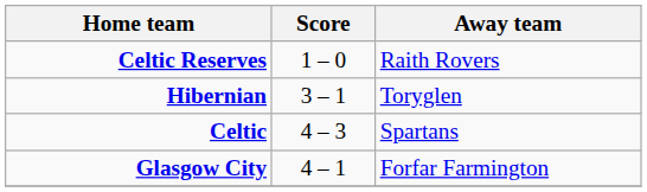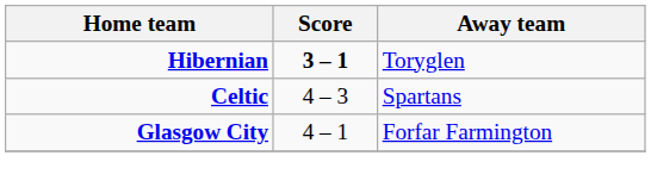- row: Celtic Reserves | 1 – 0 | Raith Rovers
Hibernian | Score: normal -> bold
